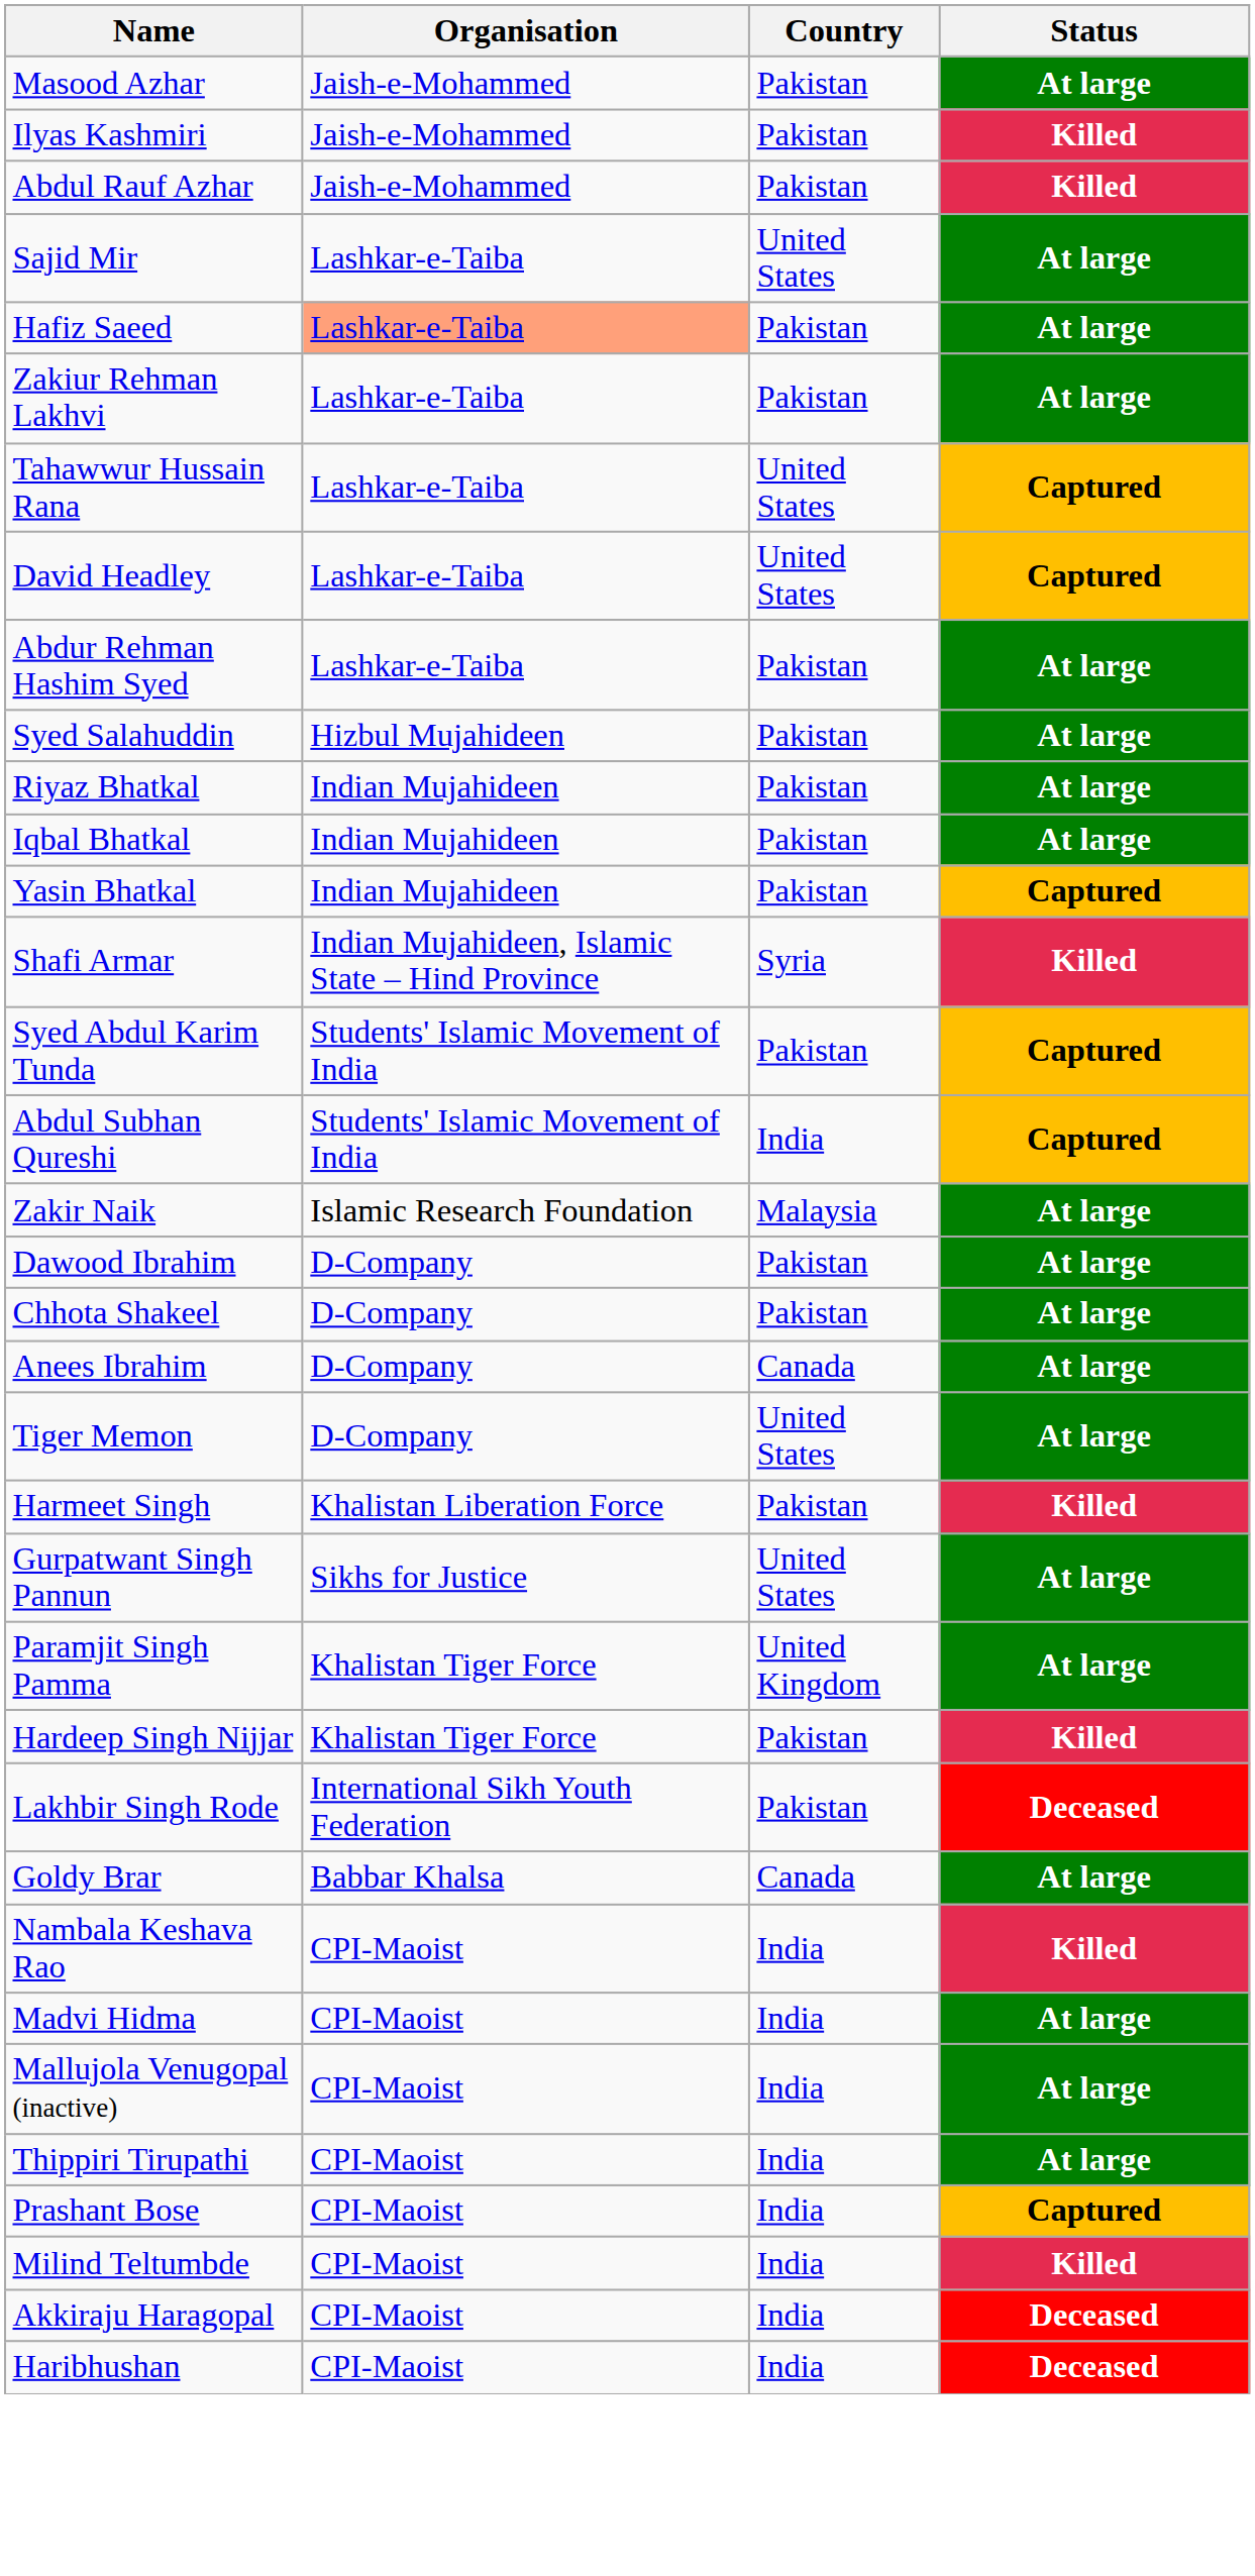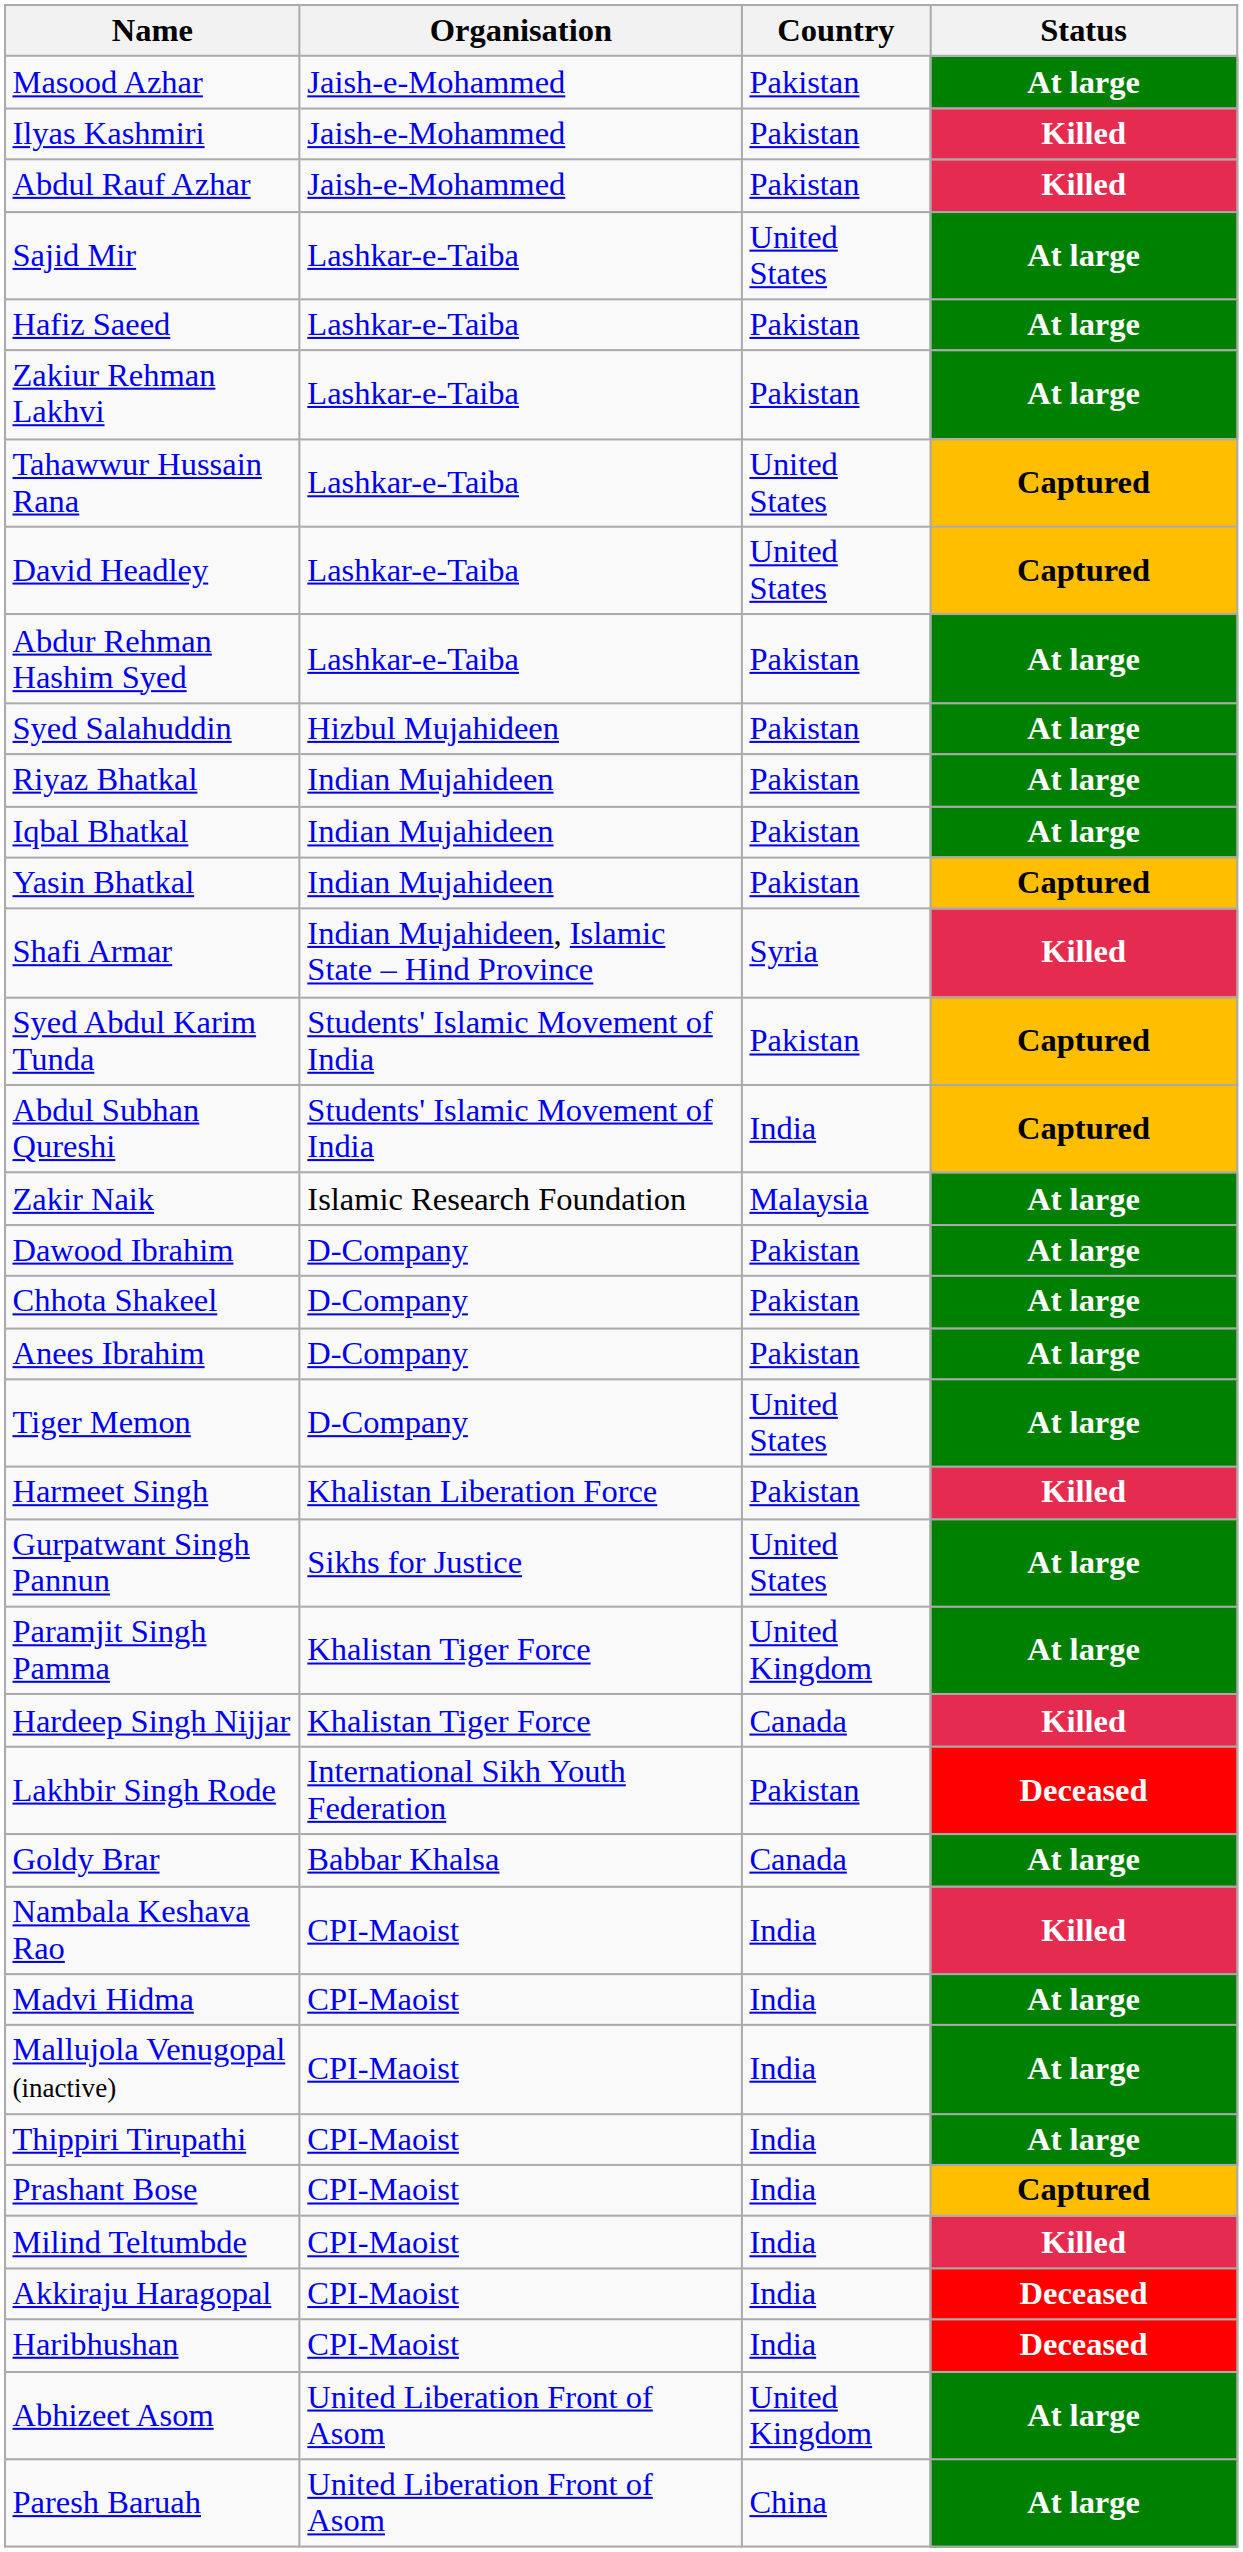Hafiz Saeed | Organisation: lightsalmon background -> no background
Anees Ibrahim | Country: Canada -> Pakistan
Hardeep Singh Nijjar | Country: Pakistan -> Canada
+ row: Abhizeet Asom | United Liberation Front of Asom | United Kingdom | At large
+ row: Paresh Baruah | United Liberation Front of Asom | China | At large
